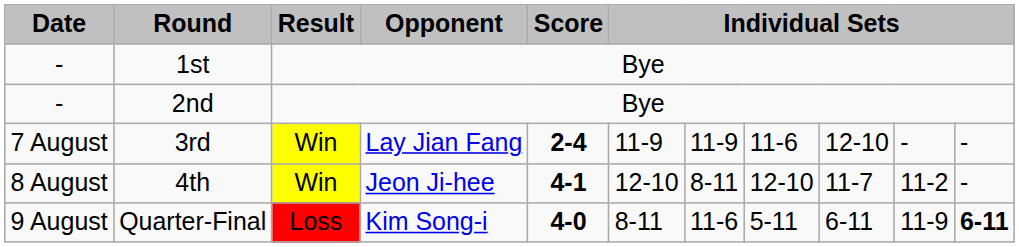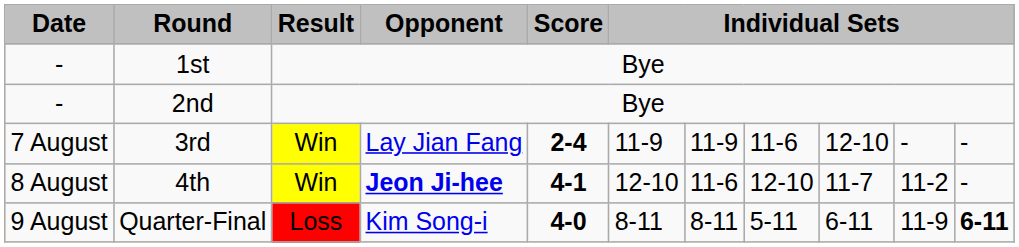4th | Opponent: normal -> bold
4th | column 7: 8-11 -> 11-6
Quarter-Final | column 7: 11-6 -> 8-11
